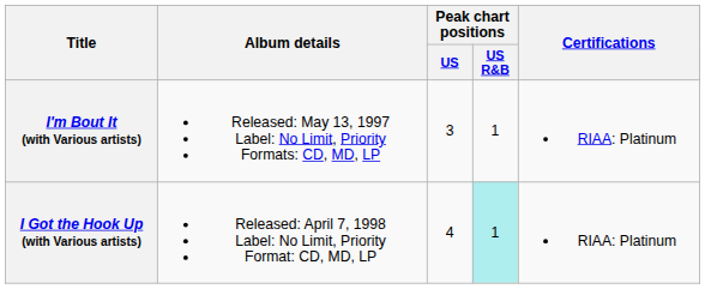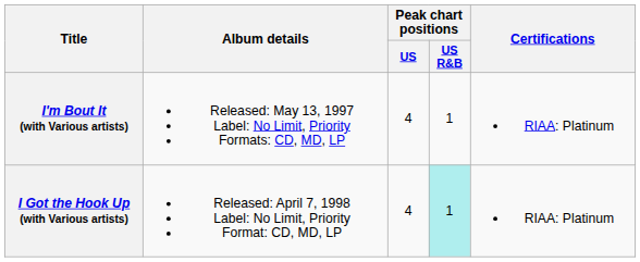I'm Bout It (with Various artists) | Peak chart positions / US: 3 -> 4
